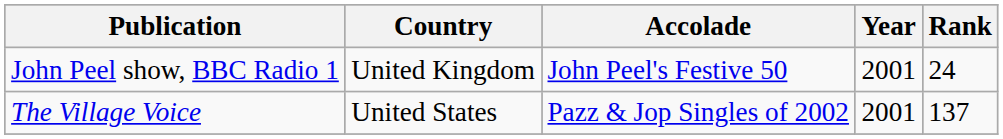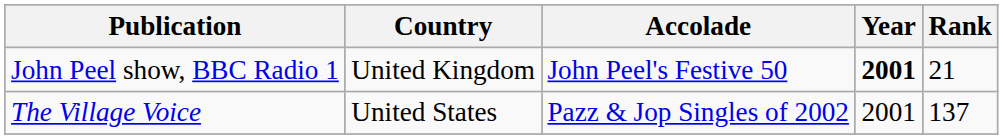John Peel show, BBC Radio 1 | Year: normal -> bold
John Peel show, BBC Radio 1 | Rank: 24 -> 21
